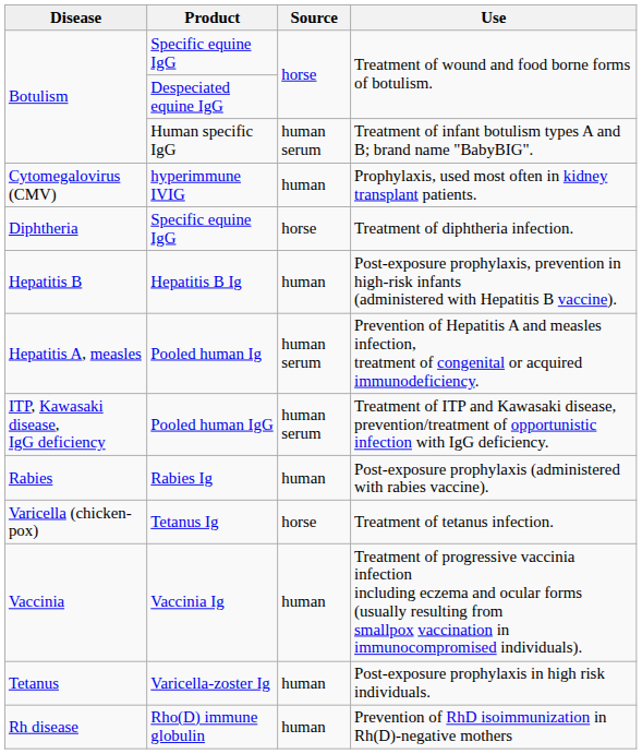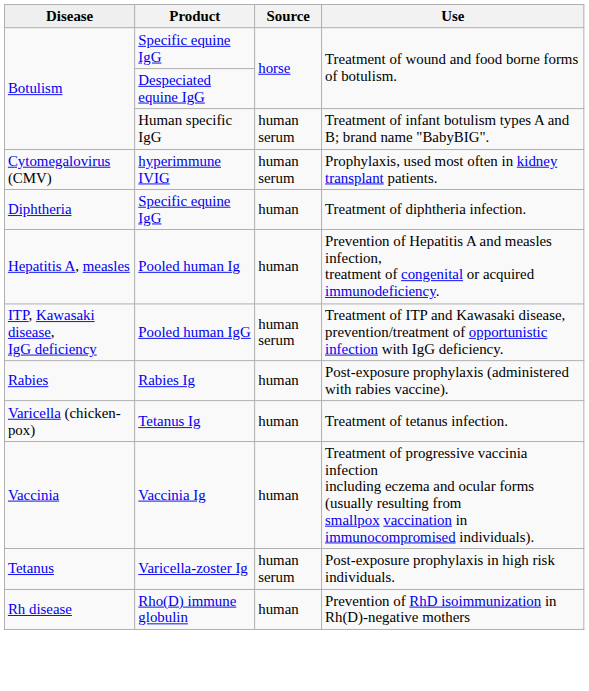hyperimmune IVIG | Source: human -> human serum
Specific equine IgG / Treatment of diphtheria infection. | Source: horse -> human
- row: Hepatitis B | Hepatitis B Ig | human | Post-exposure prophylaxis, prevention in high-risk infants (administered with Hepatitis B vaccine).
Pooled human Ig | Source: human serum -> human
Tetanus Ig | Source: horse -> human
Varicella-zoster Ig | Source: human -> human serum
